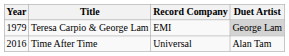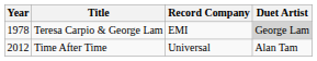Teresa Carpio & George Lam | Year: 1979 -> 1978
Time After Time | Year: 2016 -> 2012
